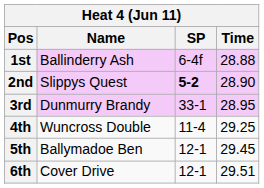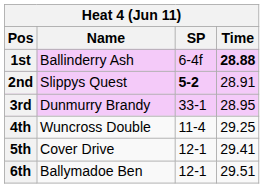1st | Time: normal -> bold
2nd | Time: 28.90 -> 28.91
5th | Name: Ballymadoe Ben -> Cover Drive
5th | Time: 29.45 -> 29.41
6th | Name: Cover Drive -> Ballymadoe Ben
